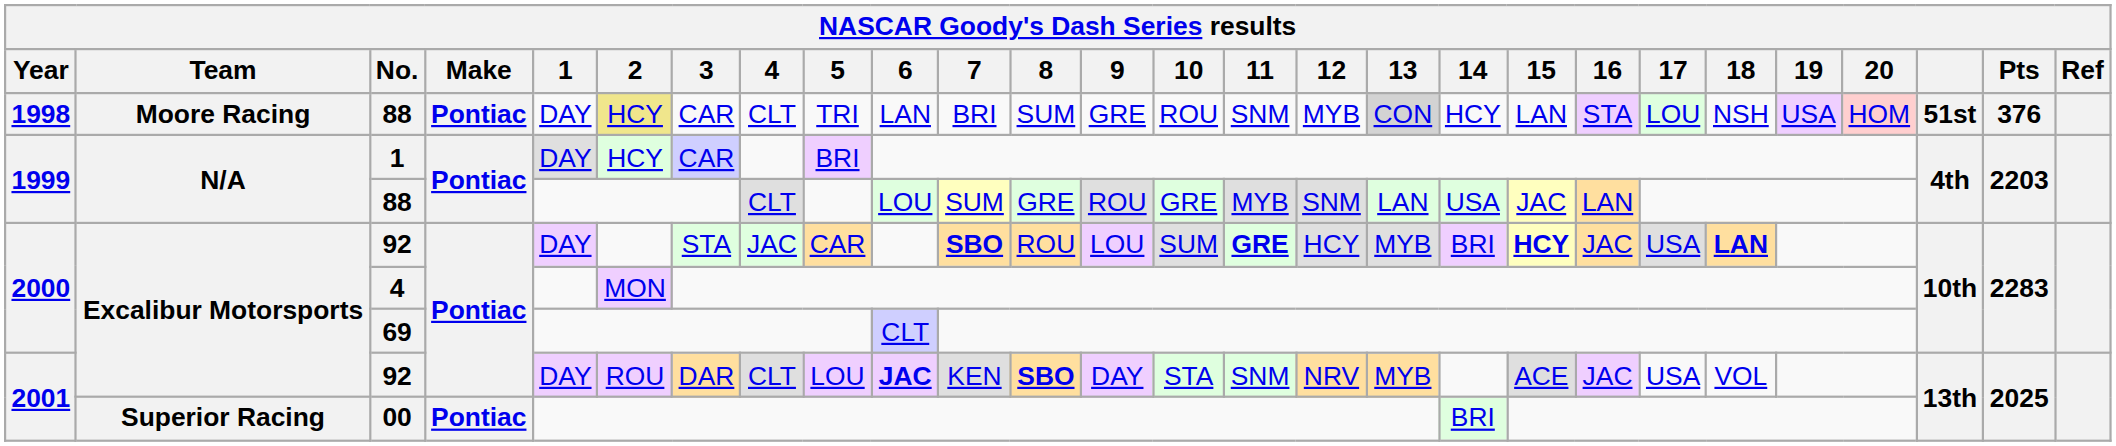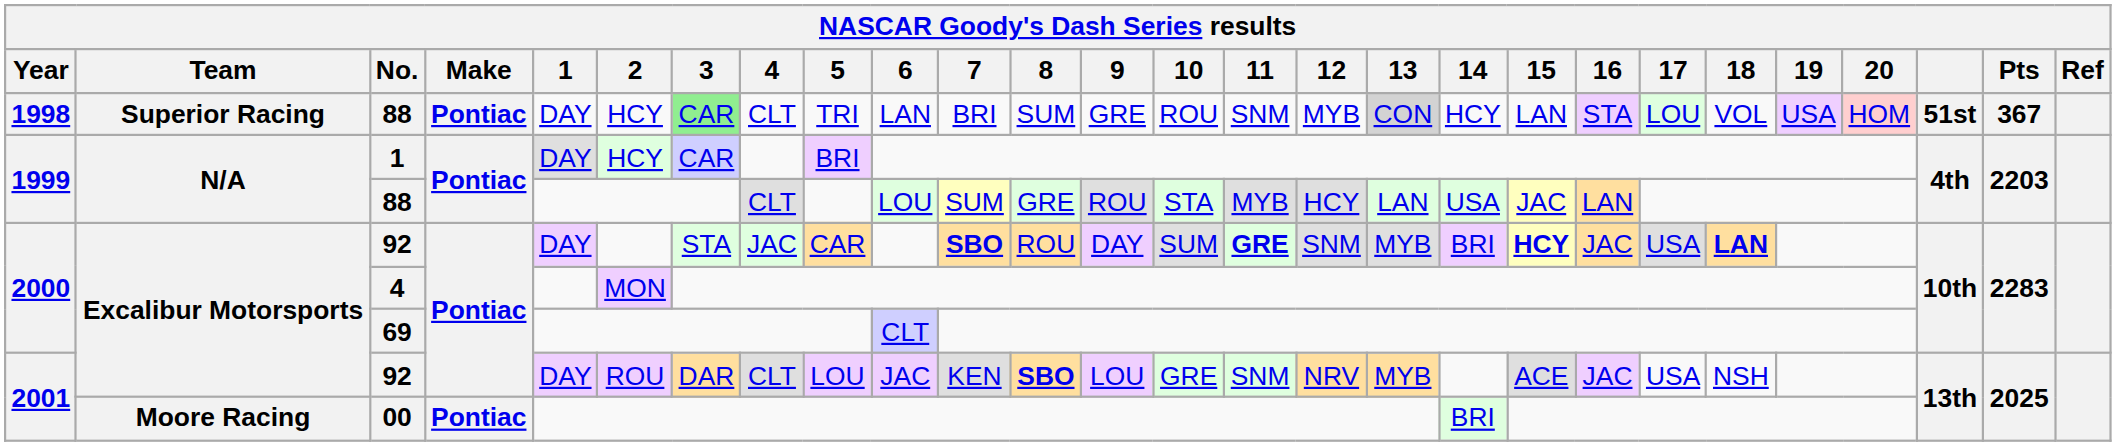1998 / 88 | Team: Moore Racing -> Superior Racing
1998 / 88 | 2: khaki background -> no background
1998 / 88 | 3: no background -> lightgreen background
1998 / 88 | 18: NSH -> VOL
1998 / 88 | Pts: 376 -> 367
1999 / 88 | 10: GRE -> STA
1999 / 88 | 12: SNM -> HCY
2000 / 92 | 9: LOU -> DAY
2000 / 92 | 12: HCY -> SNM
2001 / 92 | 6: bold -> normal
2001 / 92 | 9: DAY -> LOU
2001 / 92 | 10: STA -> GRE
2001 / 92 | 18: VOL -> NSH
00 | Team: Superior Racing -> Moore Racing
